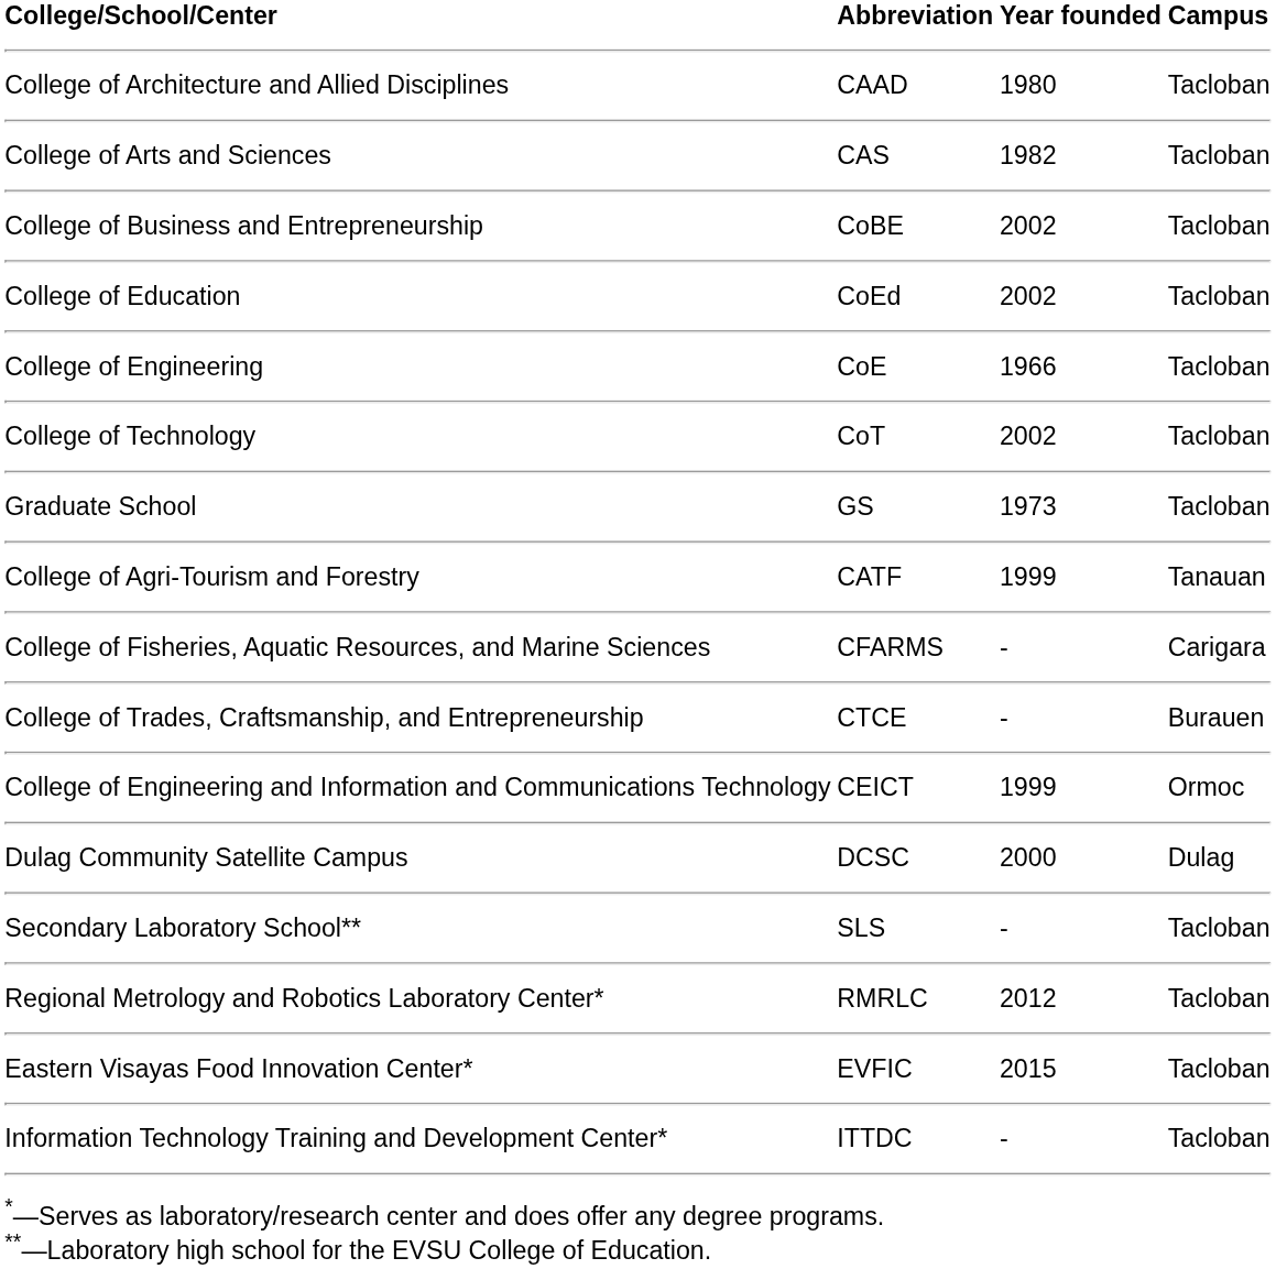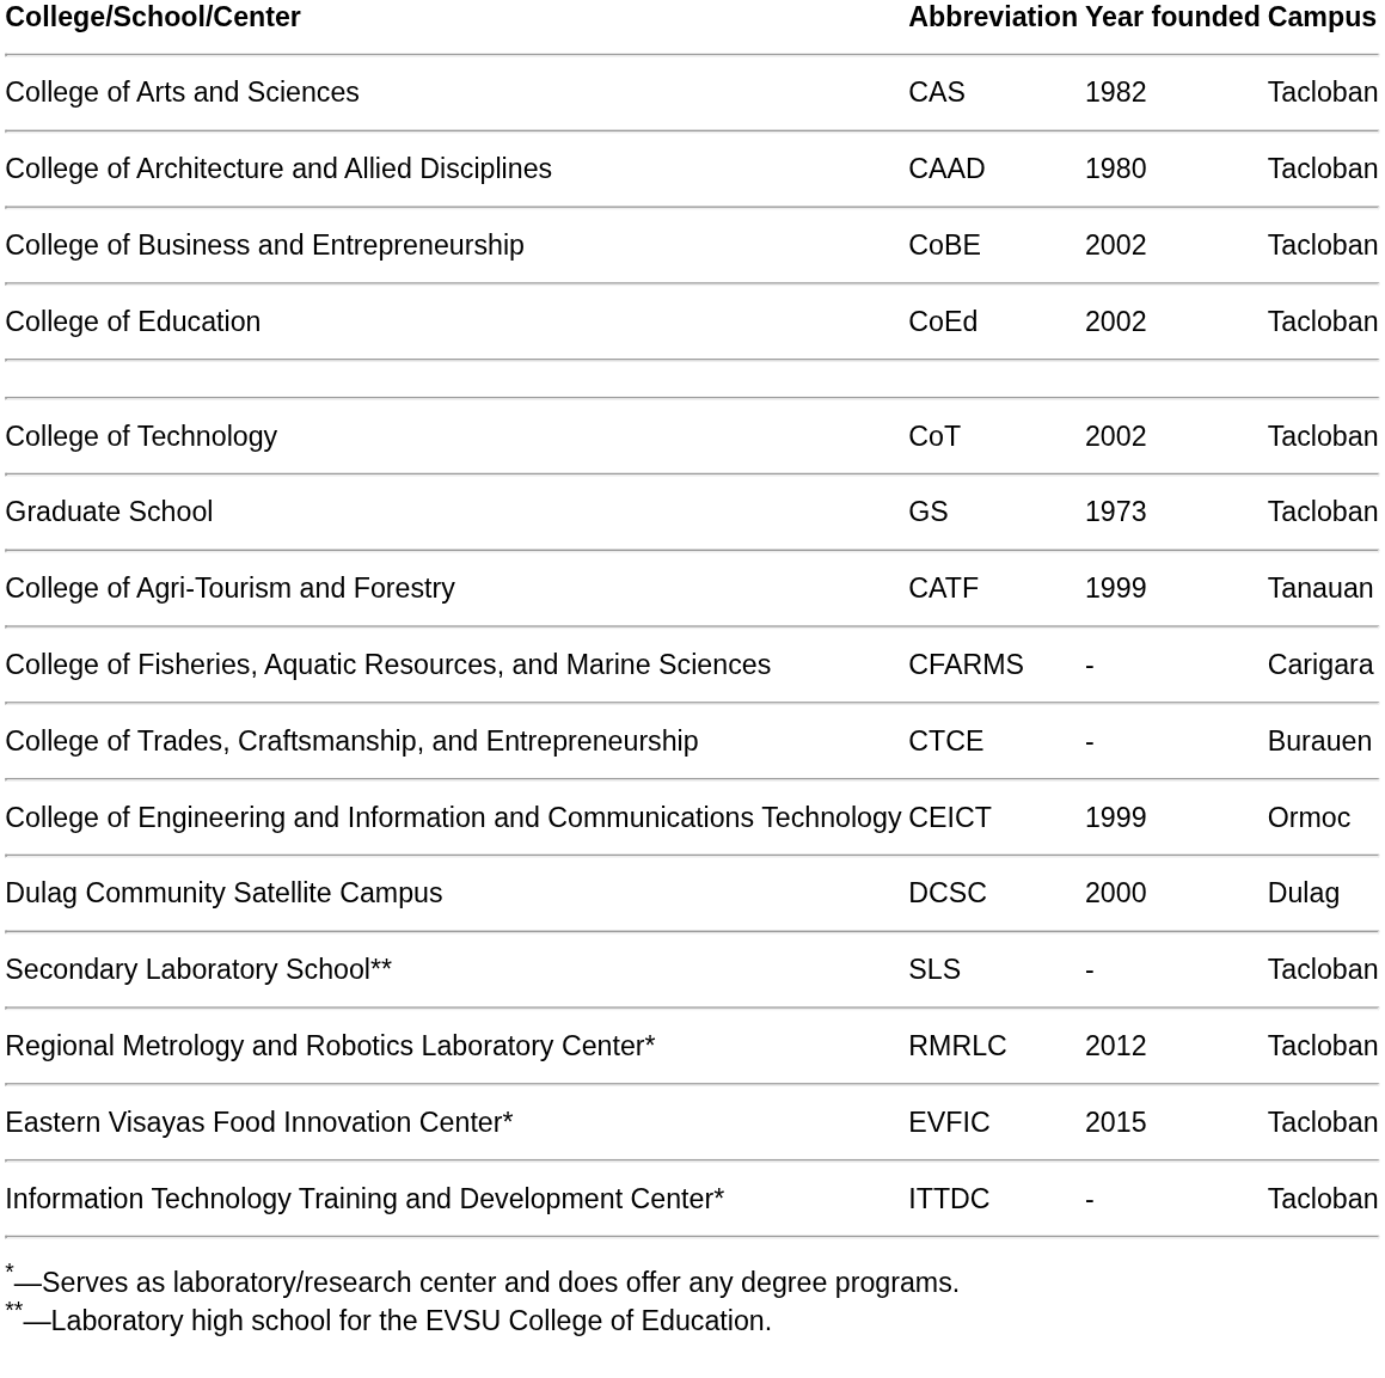rows swapped: College of Architecture and Allied Disciplines <-> College of Arts and Sciences
- row: College of Engineering | CoE | 1966 | Tacloban
